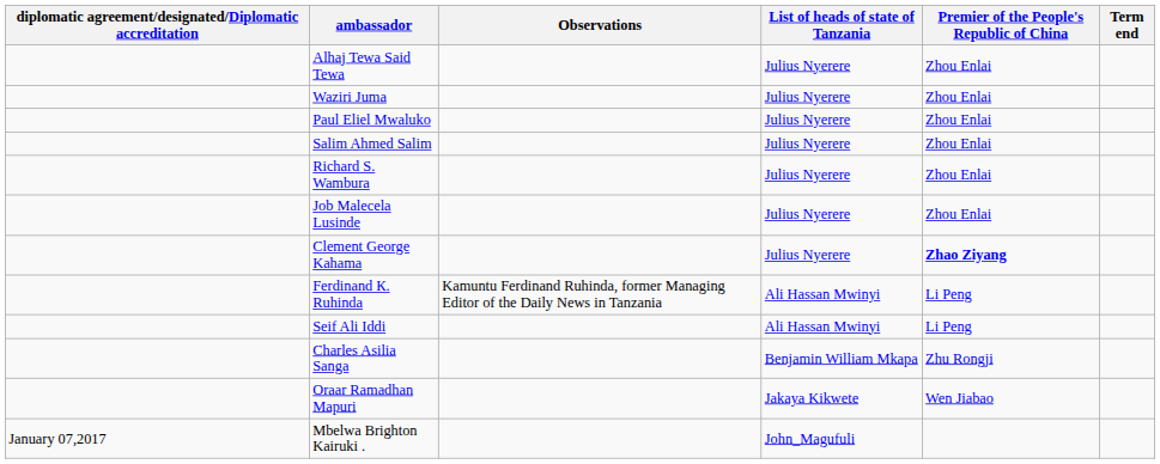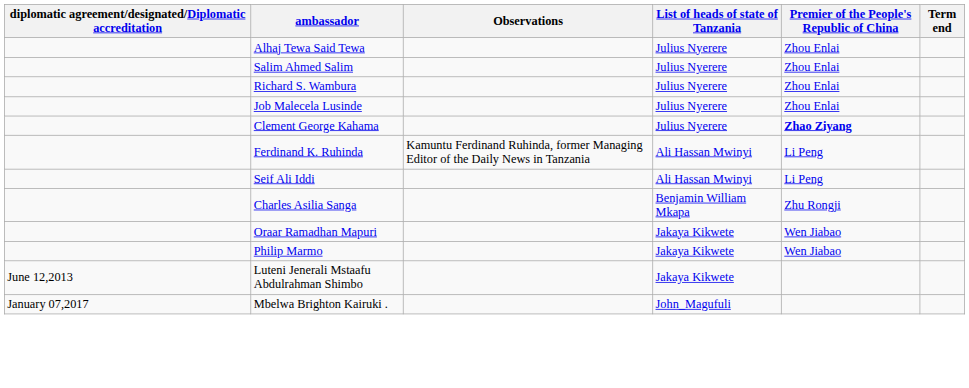- row: Waziri Juma | Julius Nyerere | Zhou Enlai
- row: Paul Eliel Mwaluko | Julius Nyerere | Zhou Enlai
+ row: Philip Marmo | Jakaya Kikwete | Wen Jiabao
+ row: June 12,2013 | Luteni Jenerali Mstaafu Abdulrahman Shimbo | Jakaya Kikwete
